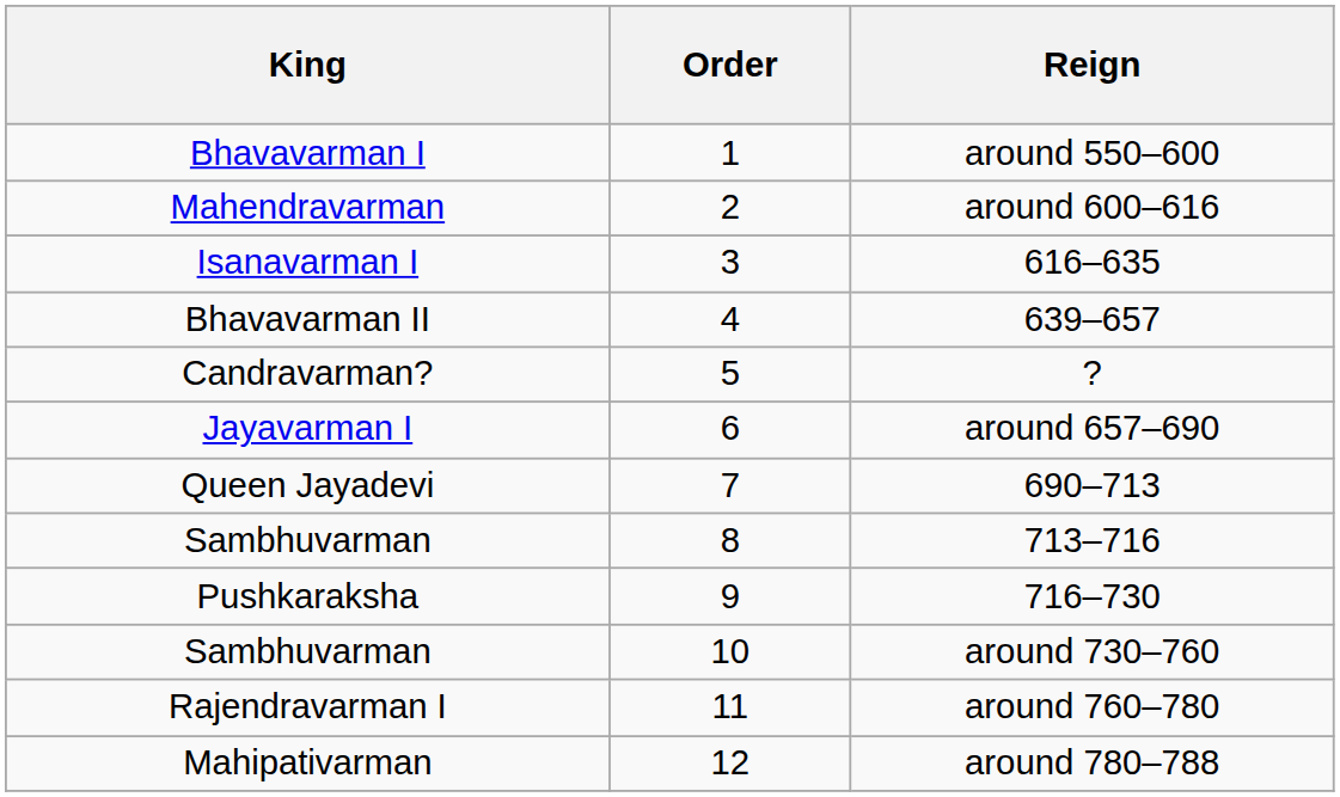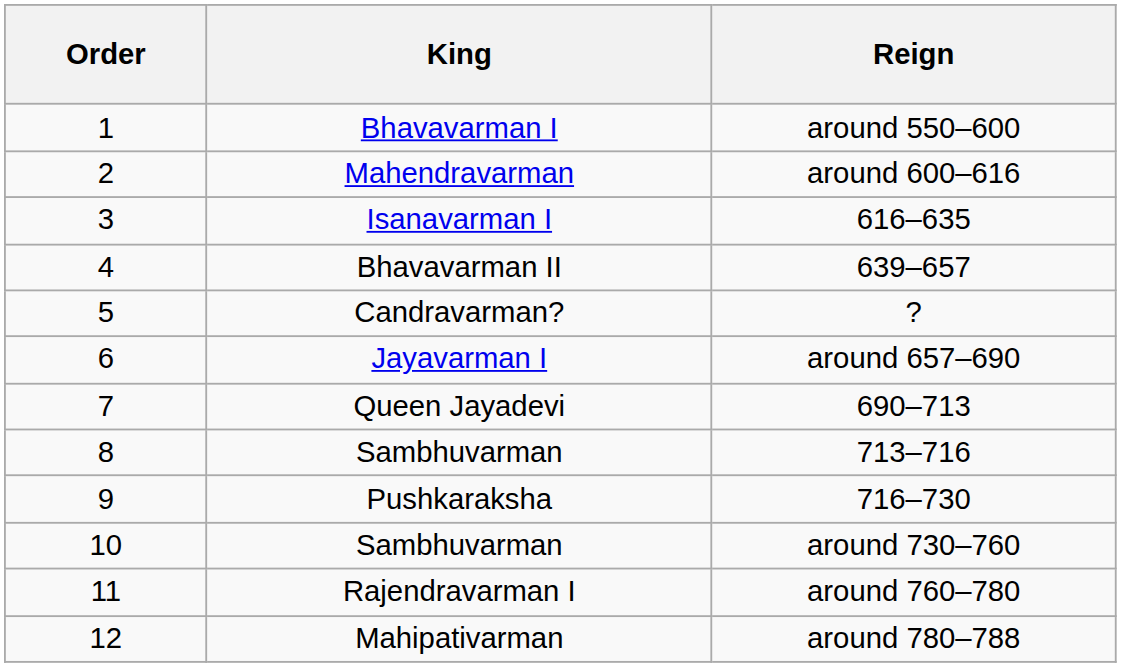columns swapped: Order <-> King
